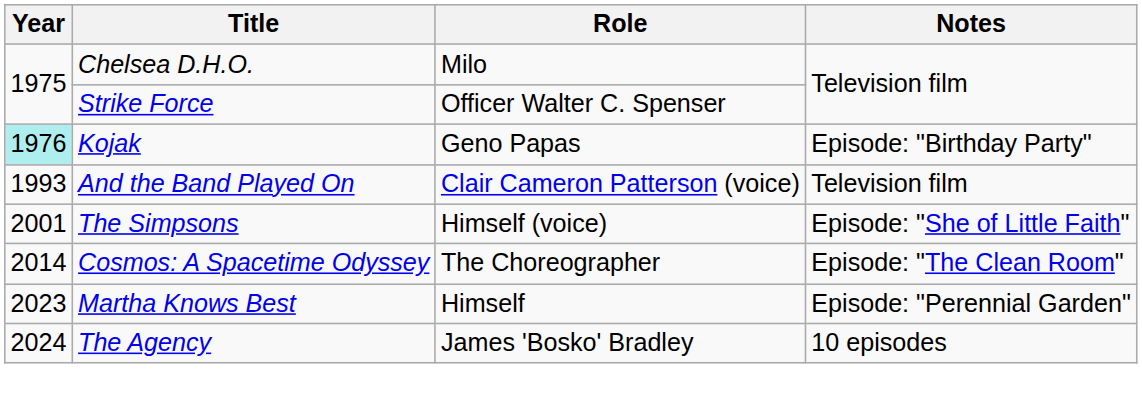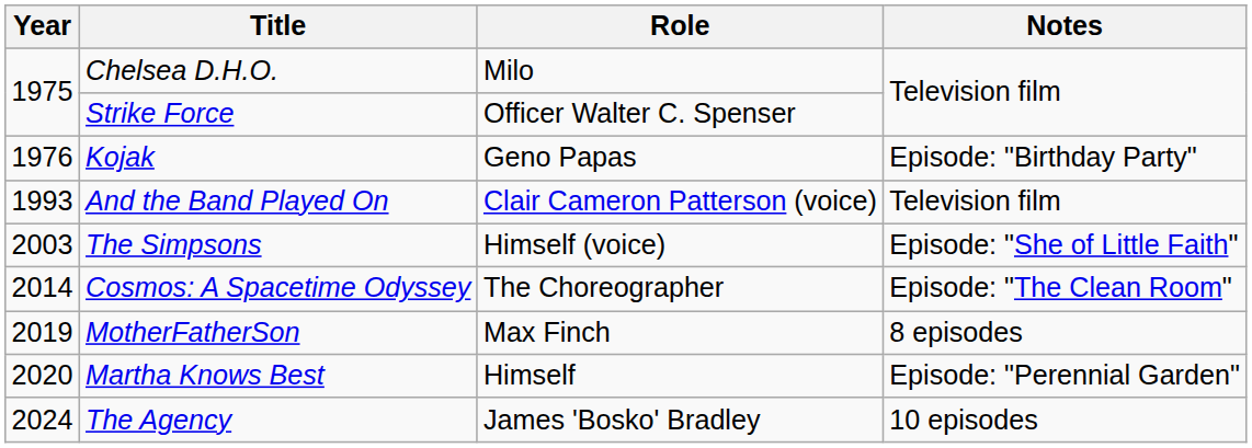Kojak | Year: paleturquoise background -> no background
The Simpsons | Year: 2001 -> 2003
+ row: 2019 | MotherFatherSon | Max Finch | 8 episodes
Martha Knows Best | Year: 2023 -> 2020
